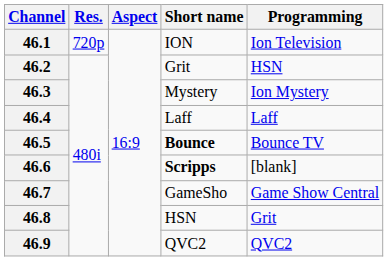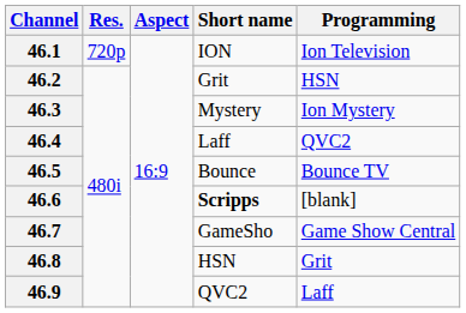46.4 | Programming: Laff -> QVC2
46.5 | Short name: bold -> normal
46.9 | Programming: QVC2 -> Laff
